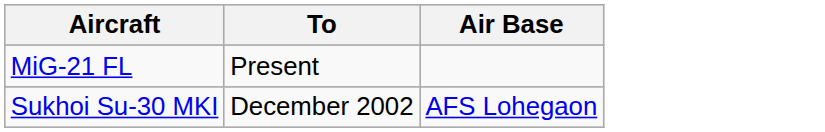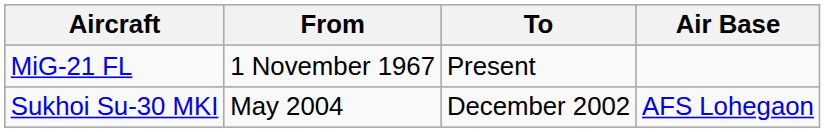+ column: From | 1 November 1967 | May 2004
